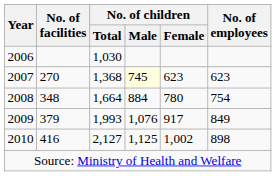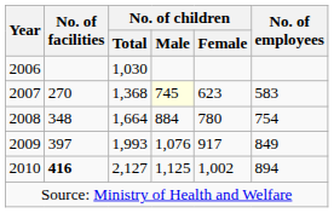2007 | No. of employees: 623 -> 583
2009 | No. of facilities: 379 -> 397
2010 | No. of facilities: normal -> bold
2010 | No. of employees: 898 -> 894
